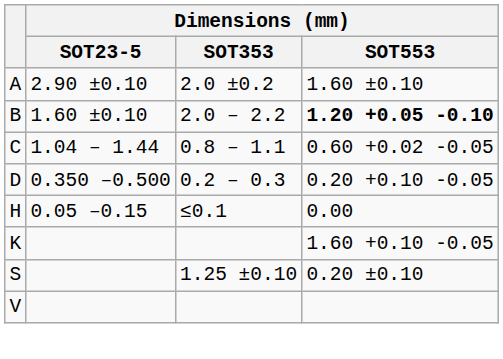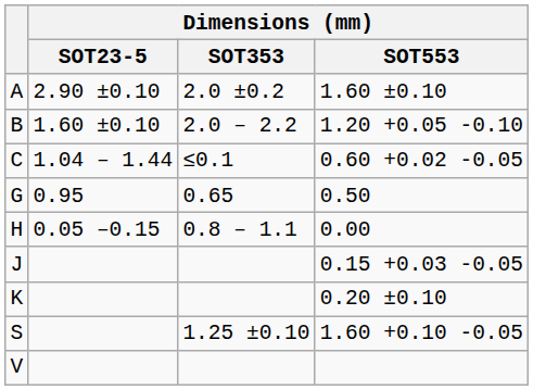B | Dimensions (mm) / SOT553: bold -> normal
C | Dimensions (mm) / SOT353: 0.8 – 1.1 -> ≤0.1
- row: D | 0.350 –0.500 | 0.2 – 0.3 | 0.20 +0.10 -0.05
+ row: G | 0.95 | 0.65 | 0.50
H | Dimensions (mm) / SOT353: ≤0.1 -> 0.8 – 1.1
+ row: J | 0.15 +0.03 -0.05
K | Dimensions (mm) / SOT553: 1.60 +0.10 -0.05 -> 0.20 ±0.10
S | Dimensions (mm) / SOT553: 0.20 ±0.10 -> 1.60 +0.10 -0.05
